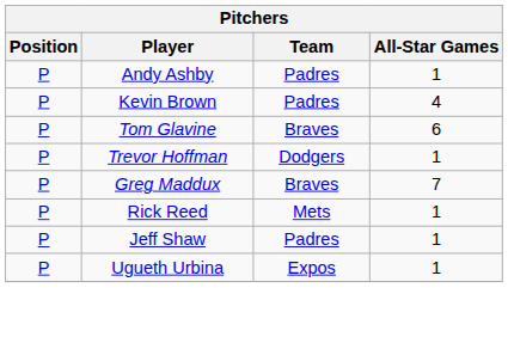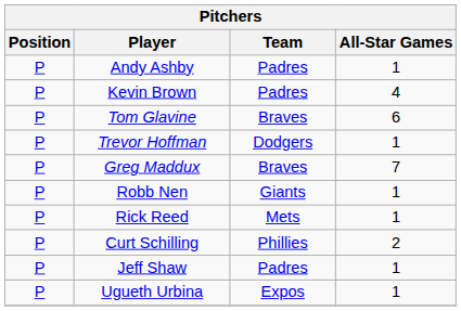+ row: P | Robb Nen | Giants | 1
+ row: P | Curt Schilling | Phillies | 2
